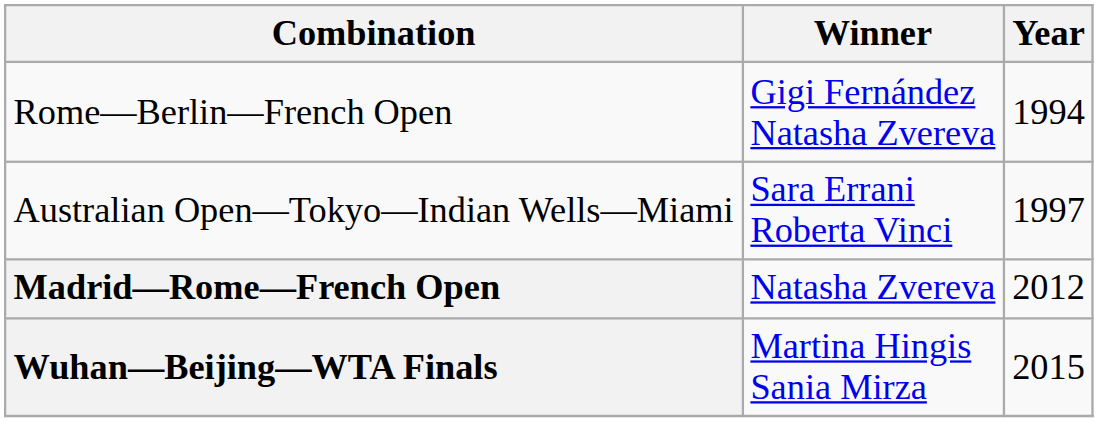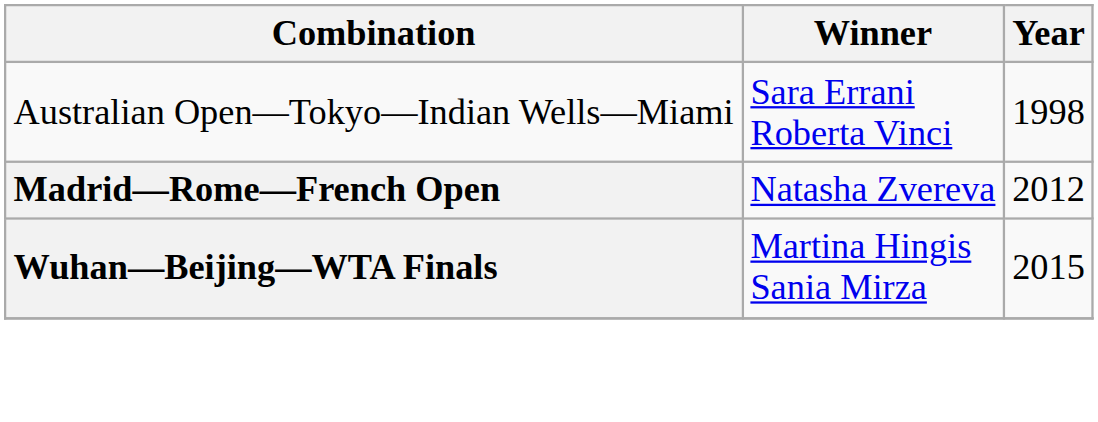- row: Rome—Berlin—French Open | Gigi Fernández Natasha Zvereva | 1994
Australian Open—Tokyo—Indian Wells—Miami | Year: 1997 -> 1998
